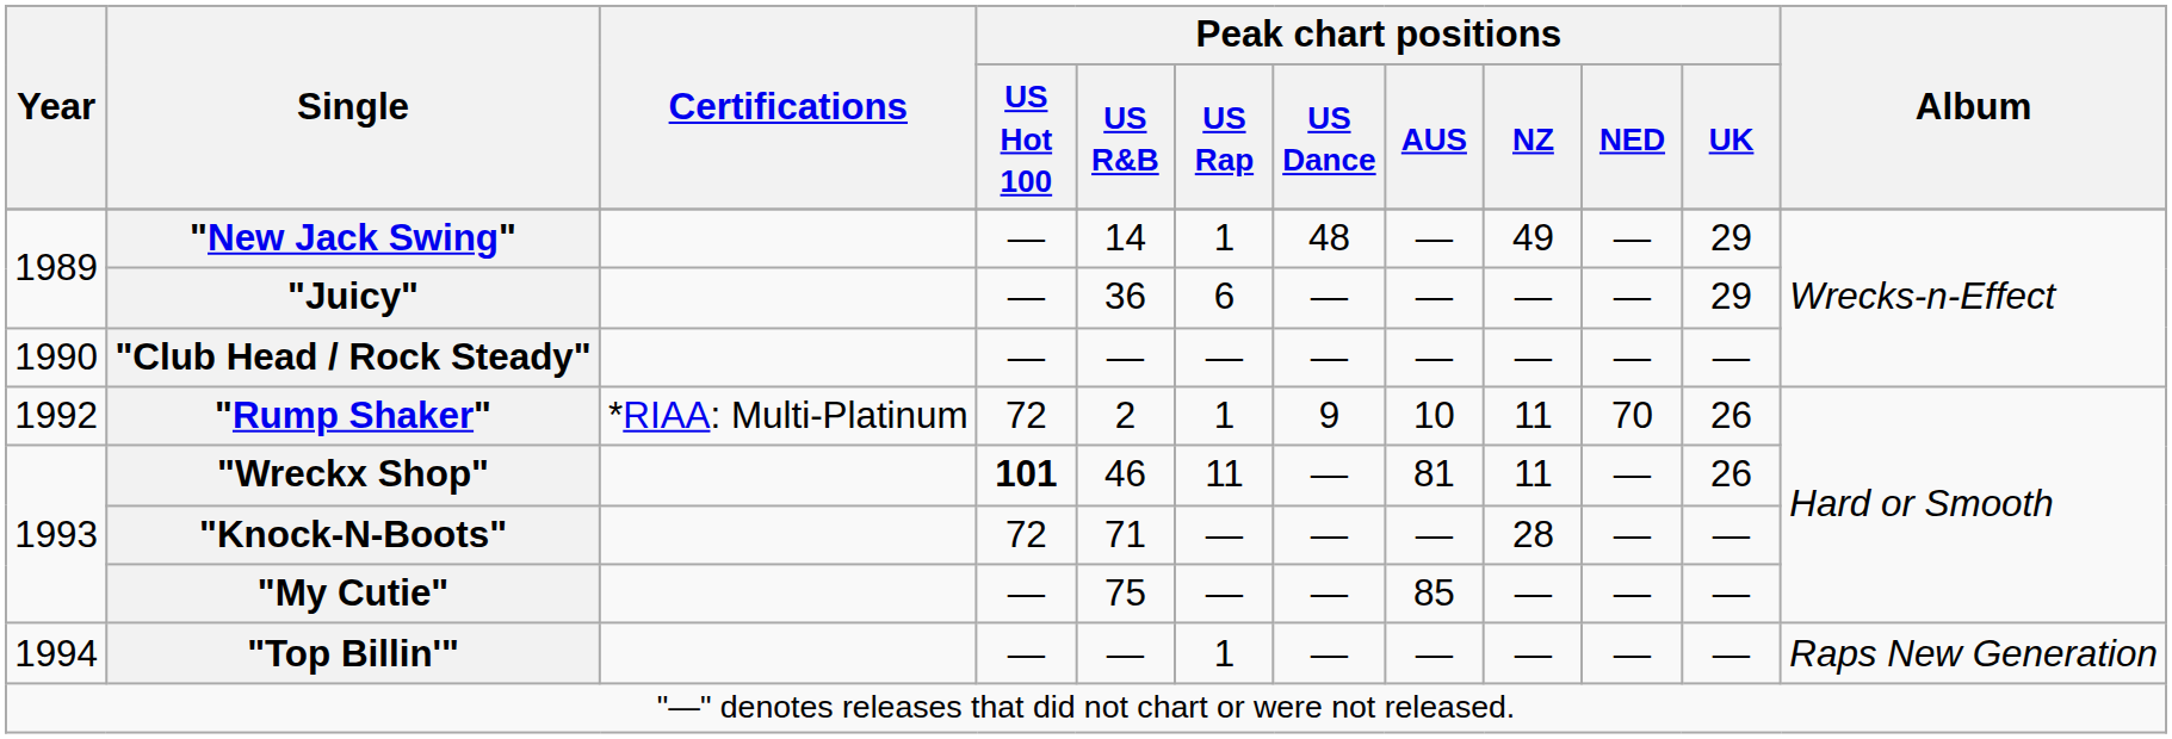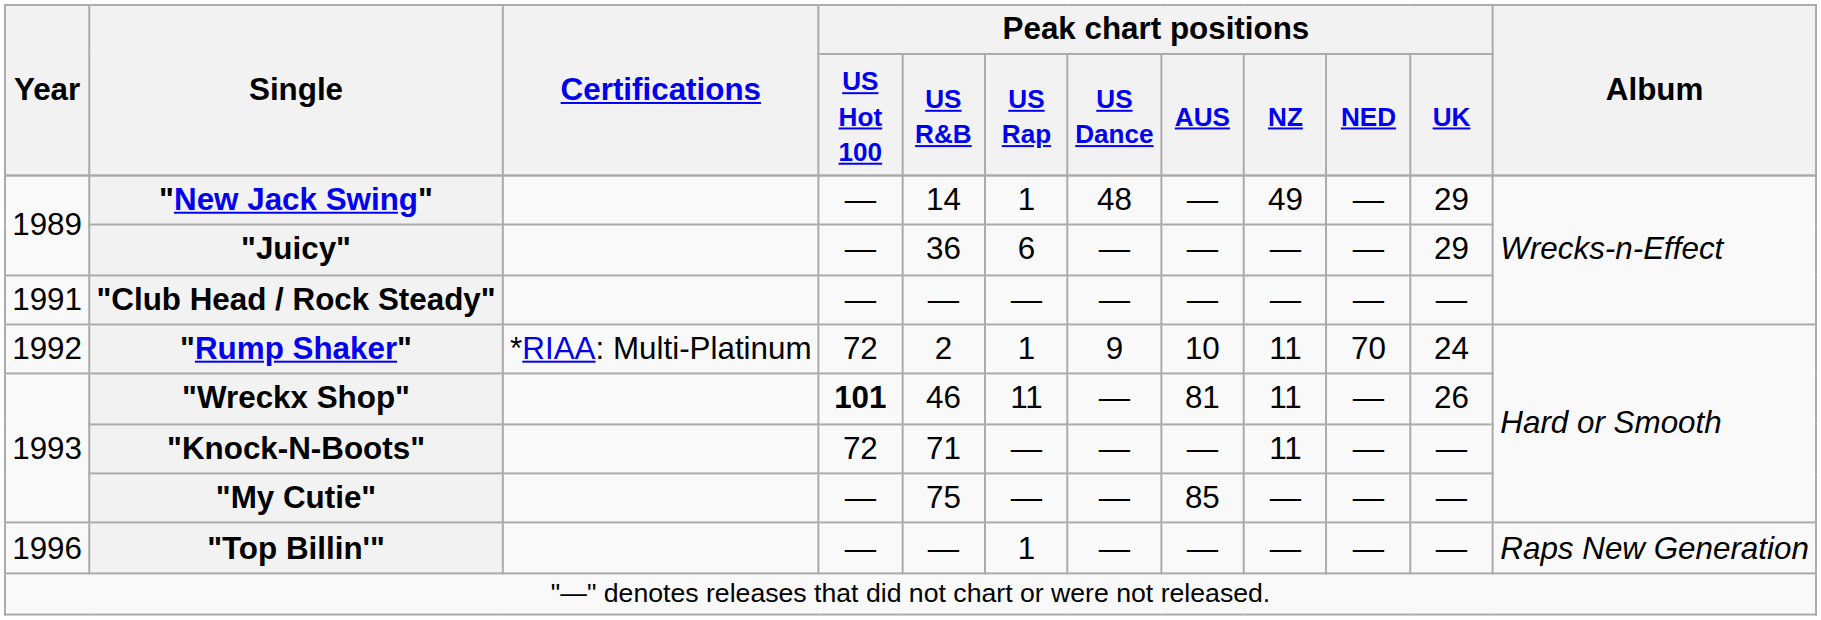"Club Head / Rock Steady" | Year: 1990 -> 1991
"Rump Shaker" | Peak chart positions / UK: 26 -> 24
"Knock-N-Boots" | Peak chart positions / NZ: 28 -> 11
"Top Billin'" | Year: 1994 -> 1996
